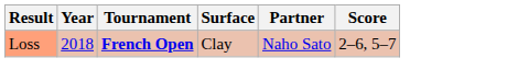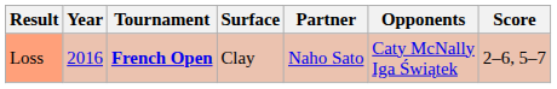+ column: Opponents | Caty McNally Iga Świątek
Loss | Year: 2018 -> 2016
